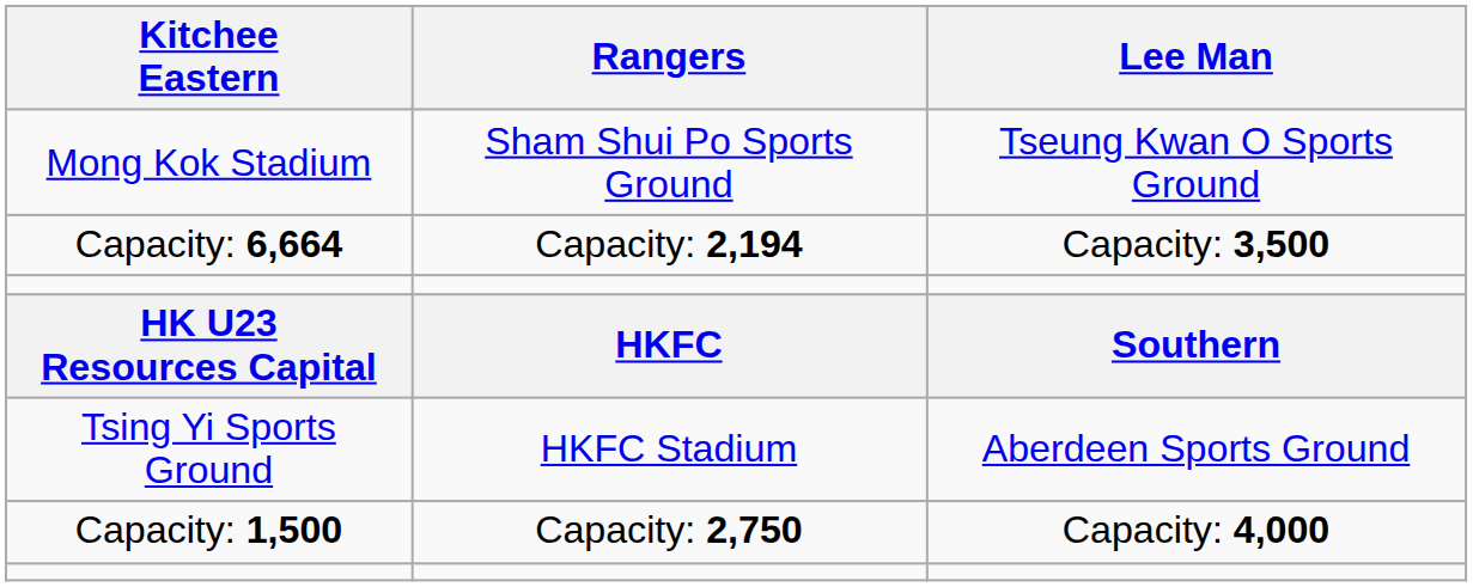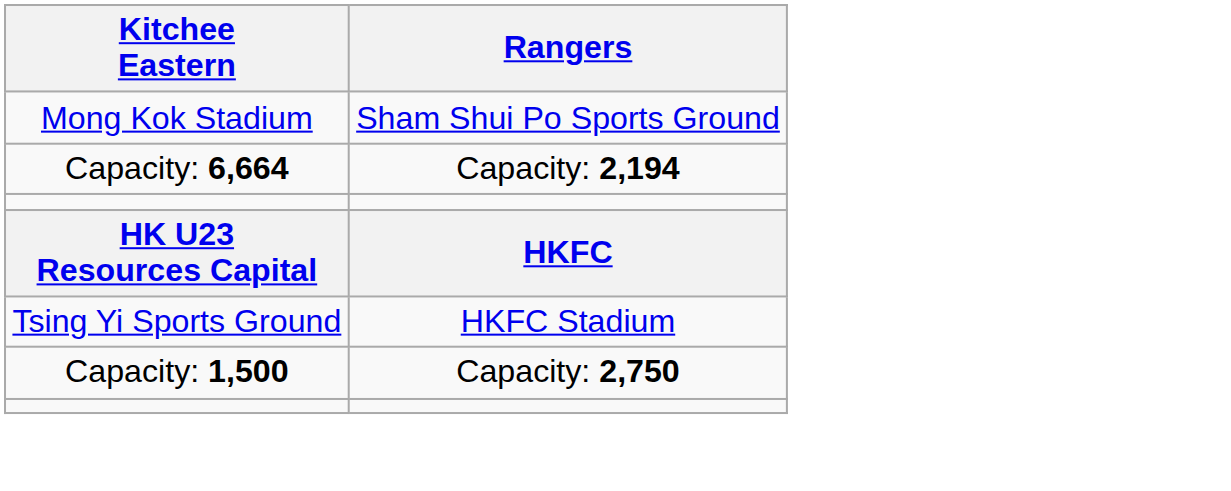- column: Lee Man | Tseung Kwan O Sports Ground | Capacity: 3,500 | Southern | Aberdeen Sports Ground | Capacity: 4,000
